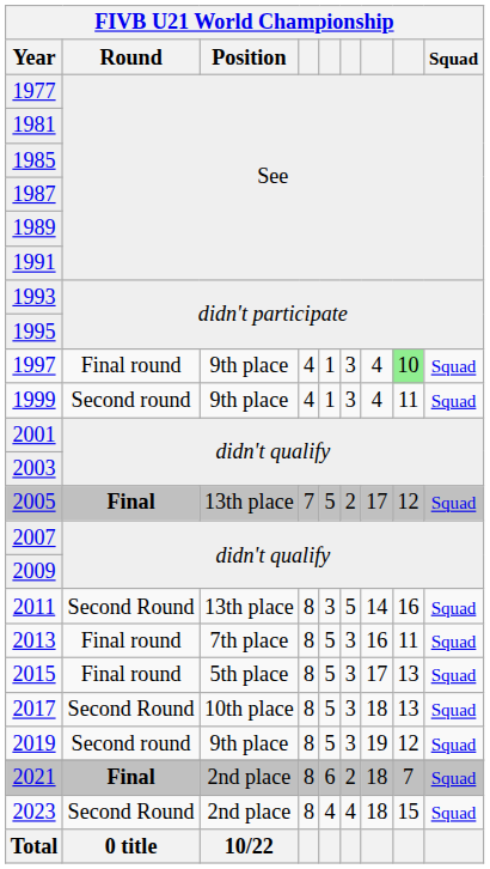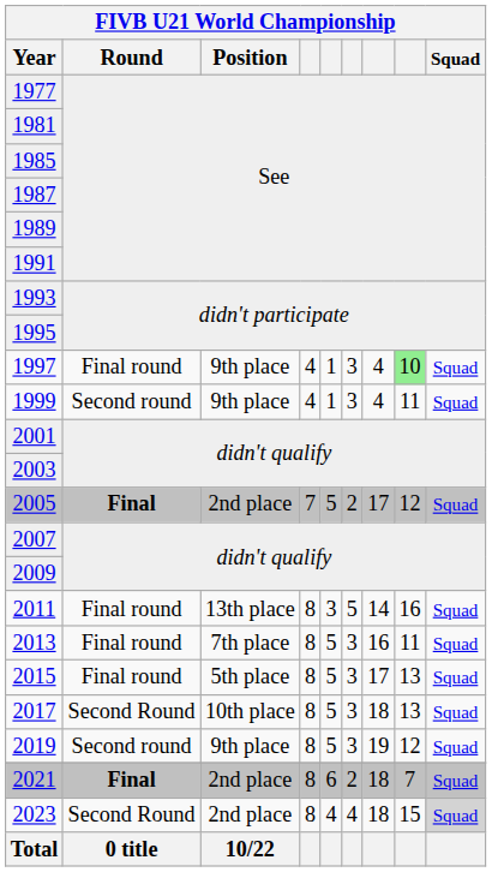2005 | FIVB U21 World Championship / Position: 13th place -> 2nd place
2011 | FIVB U21 World Championship / Round: Second Round -> Final round
2023 | FIVB U21 World Championship / Squad: no background -> lightgrey background
